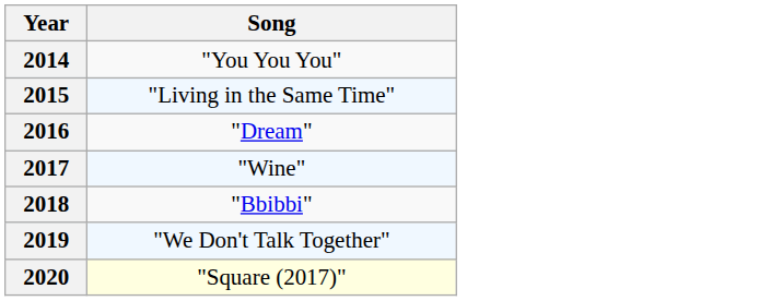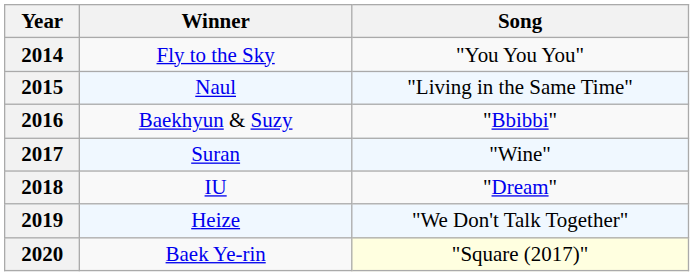+ column: Winner | Fly to the Sky | Naul | Baekhyun & Suzy | Suran | IU | Heize | Baek Ye-rin
2016 | Song: "Dream" -> "Bbibbi"
2018 | Song: "Bbibbi" -> "Dream"
